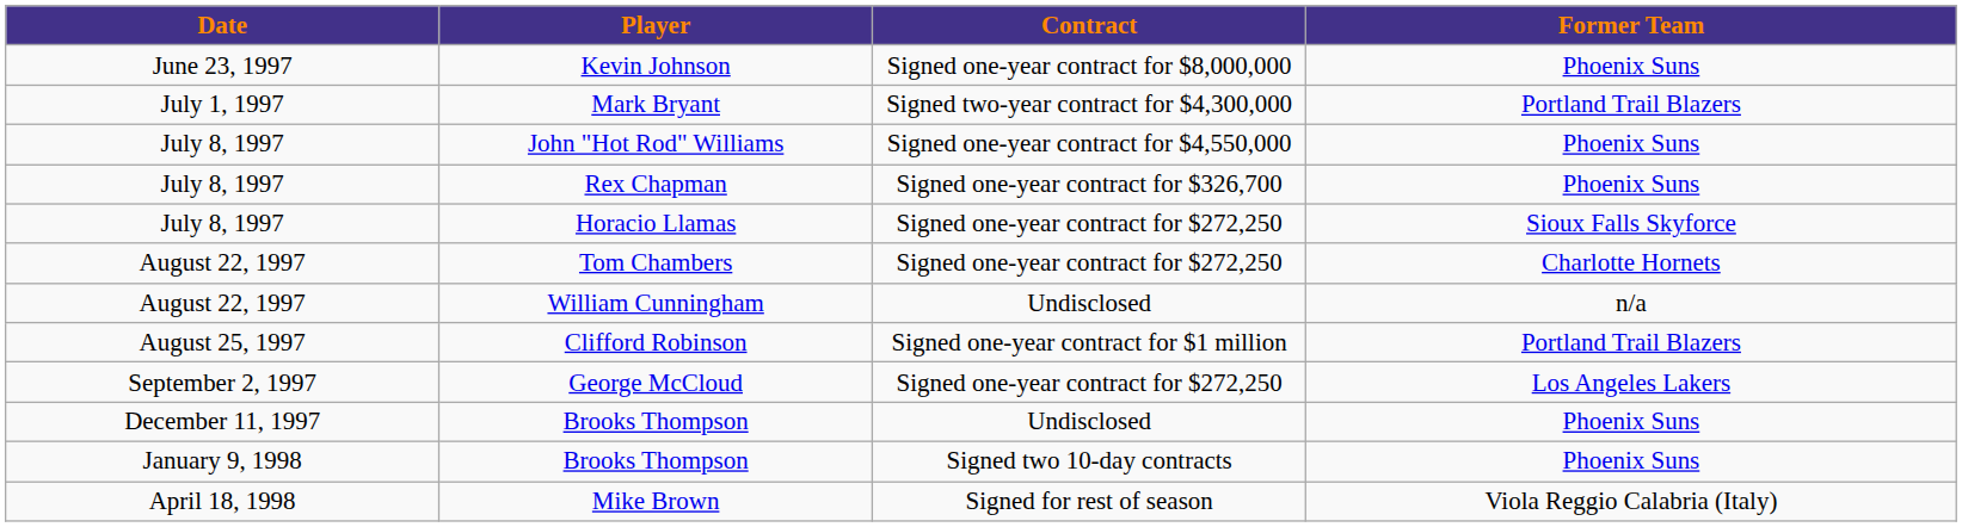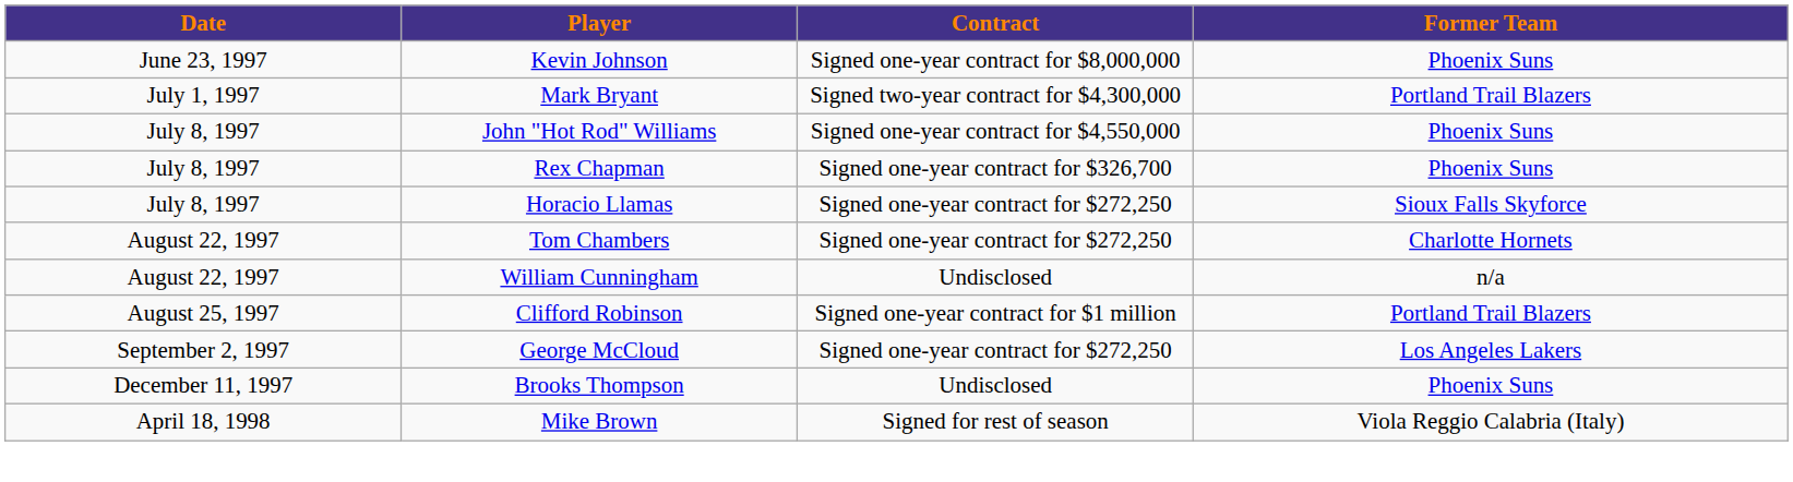- row: January 9, 1998 | Brooks Thompson | Signed two 10-day contracts | Phoenix Suns
